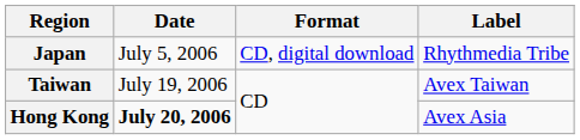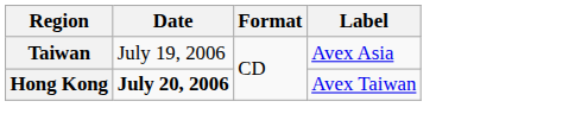- row: Japan | July 5, 2006 | CD, digital download | Rhythmedia Tribe
Taiwan | Label: Avex Taiwan -> Avex Asia
Hong Kong | Label: Avex Asia -> Avex Taiwan
